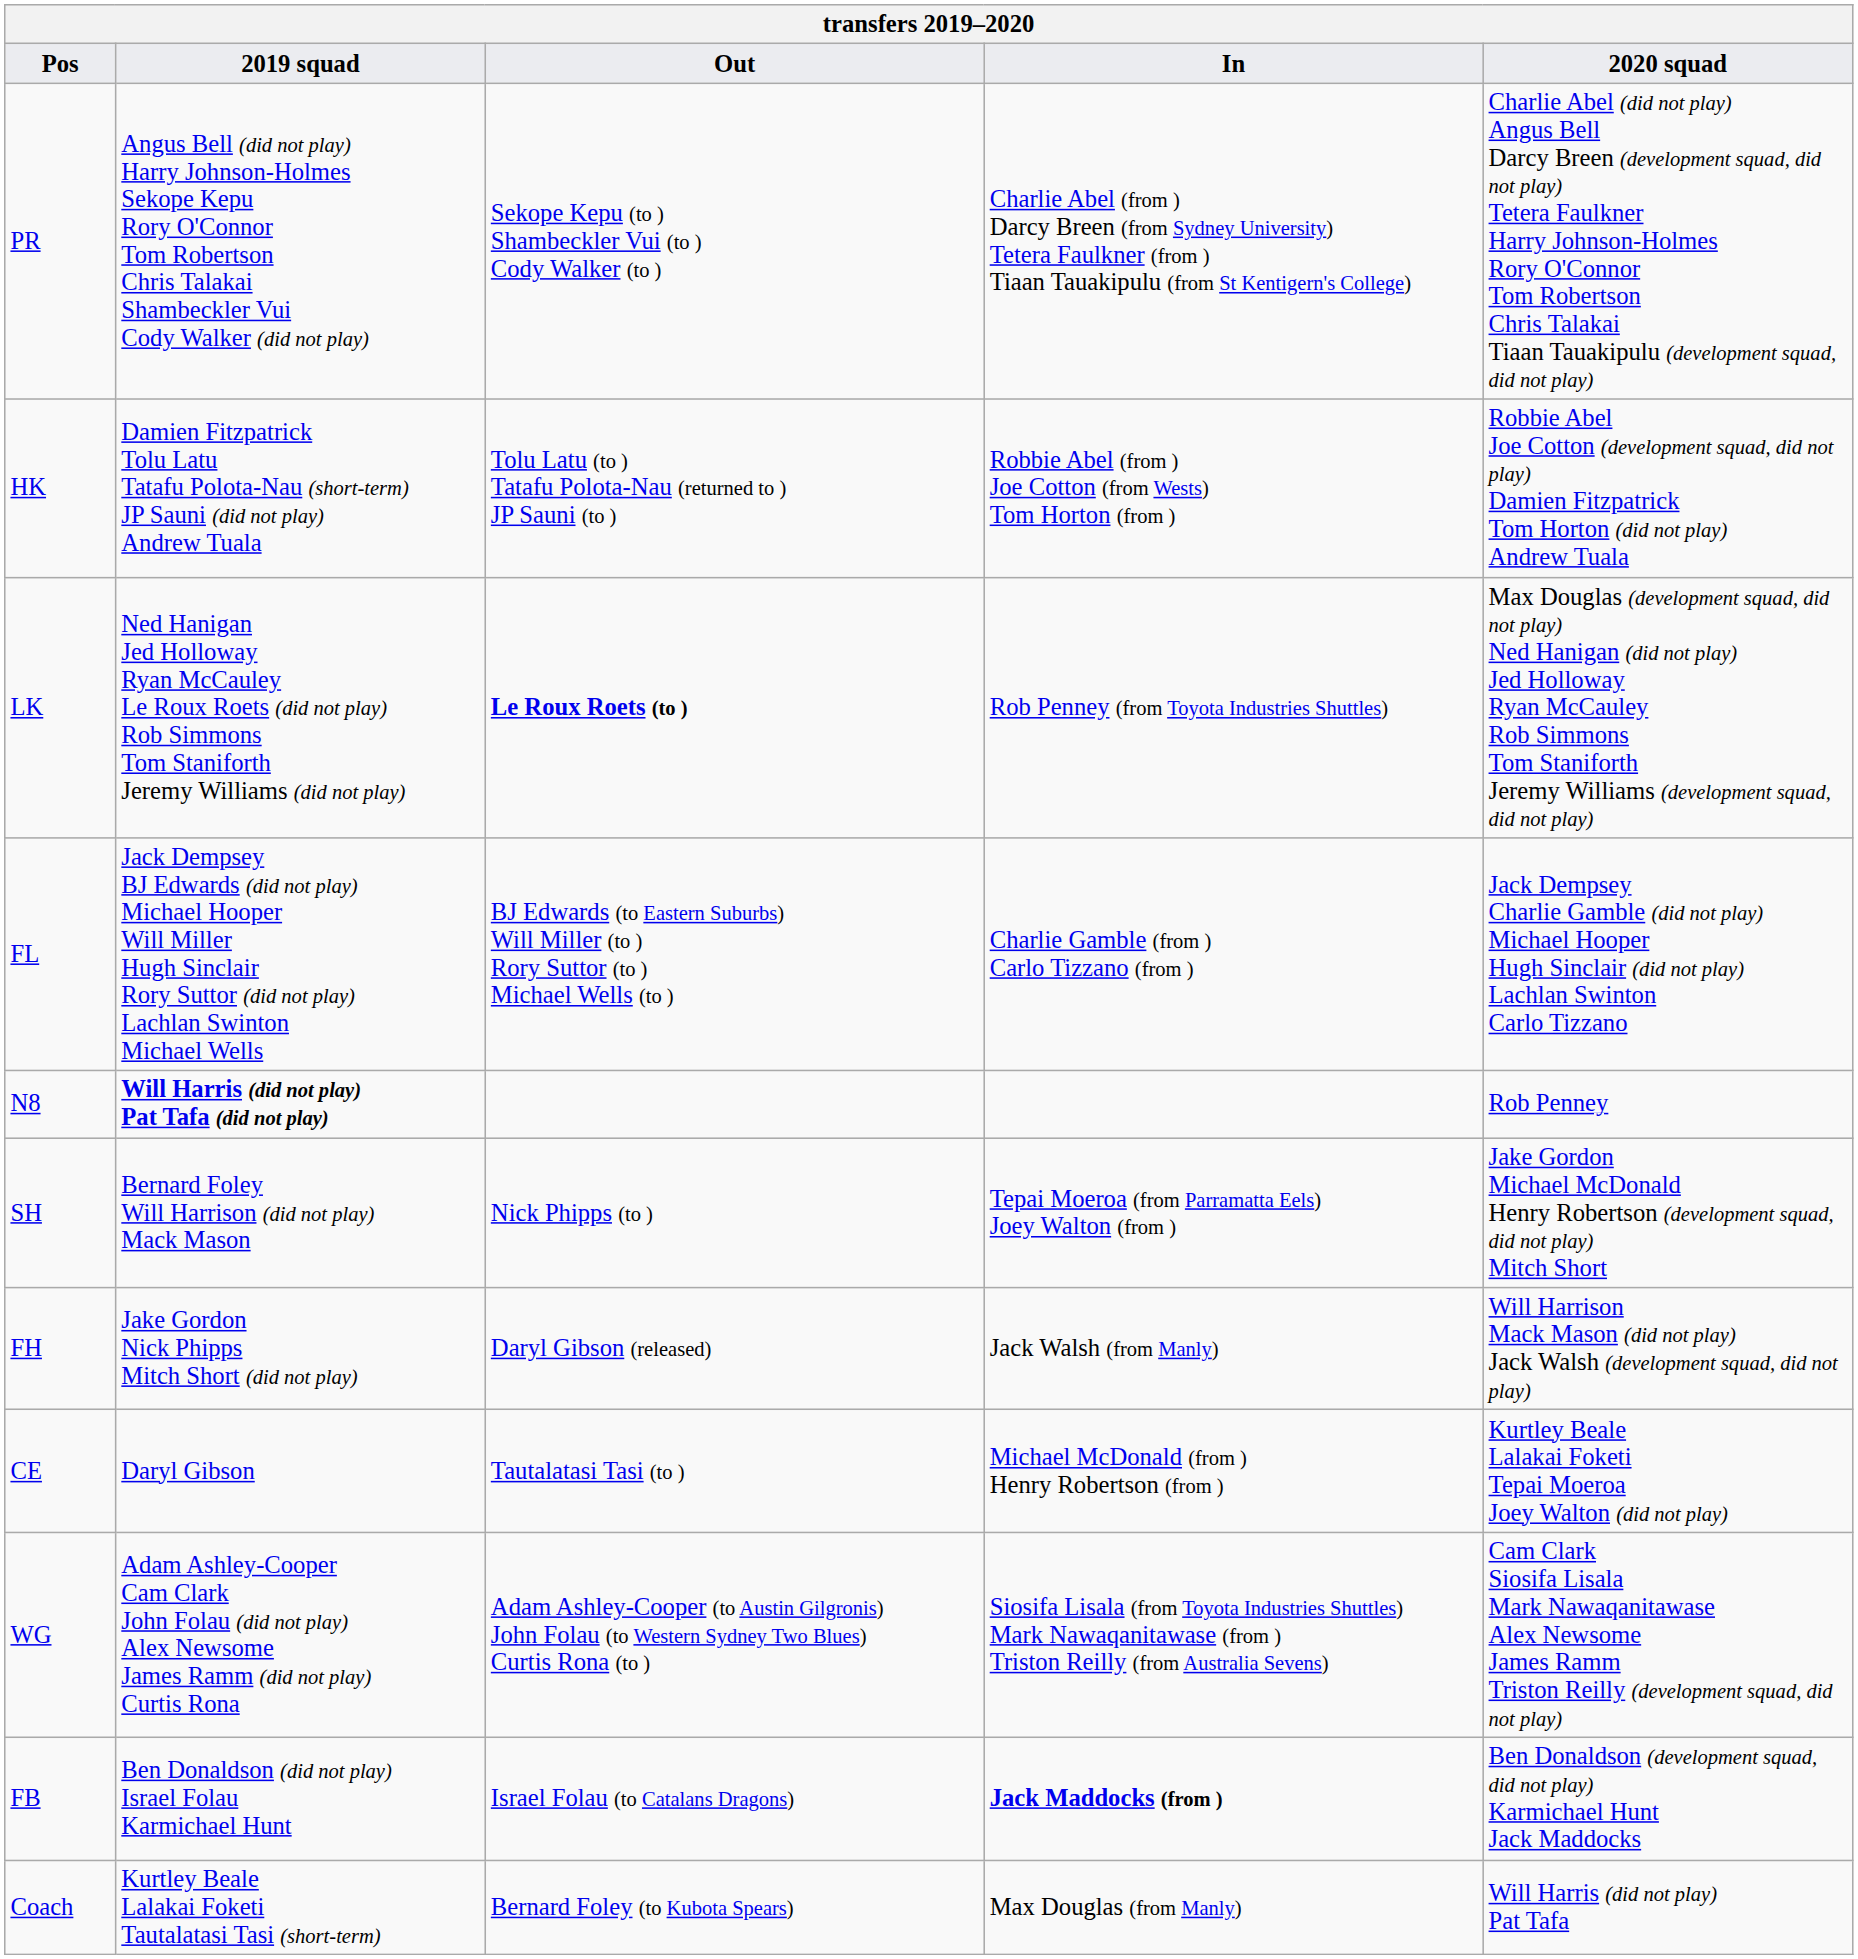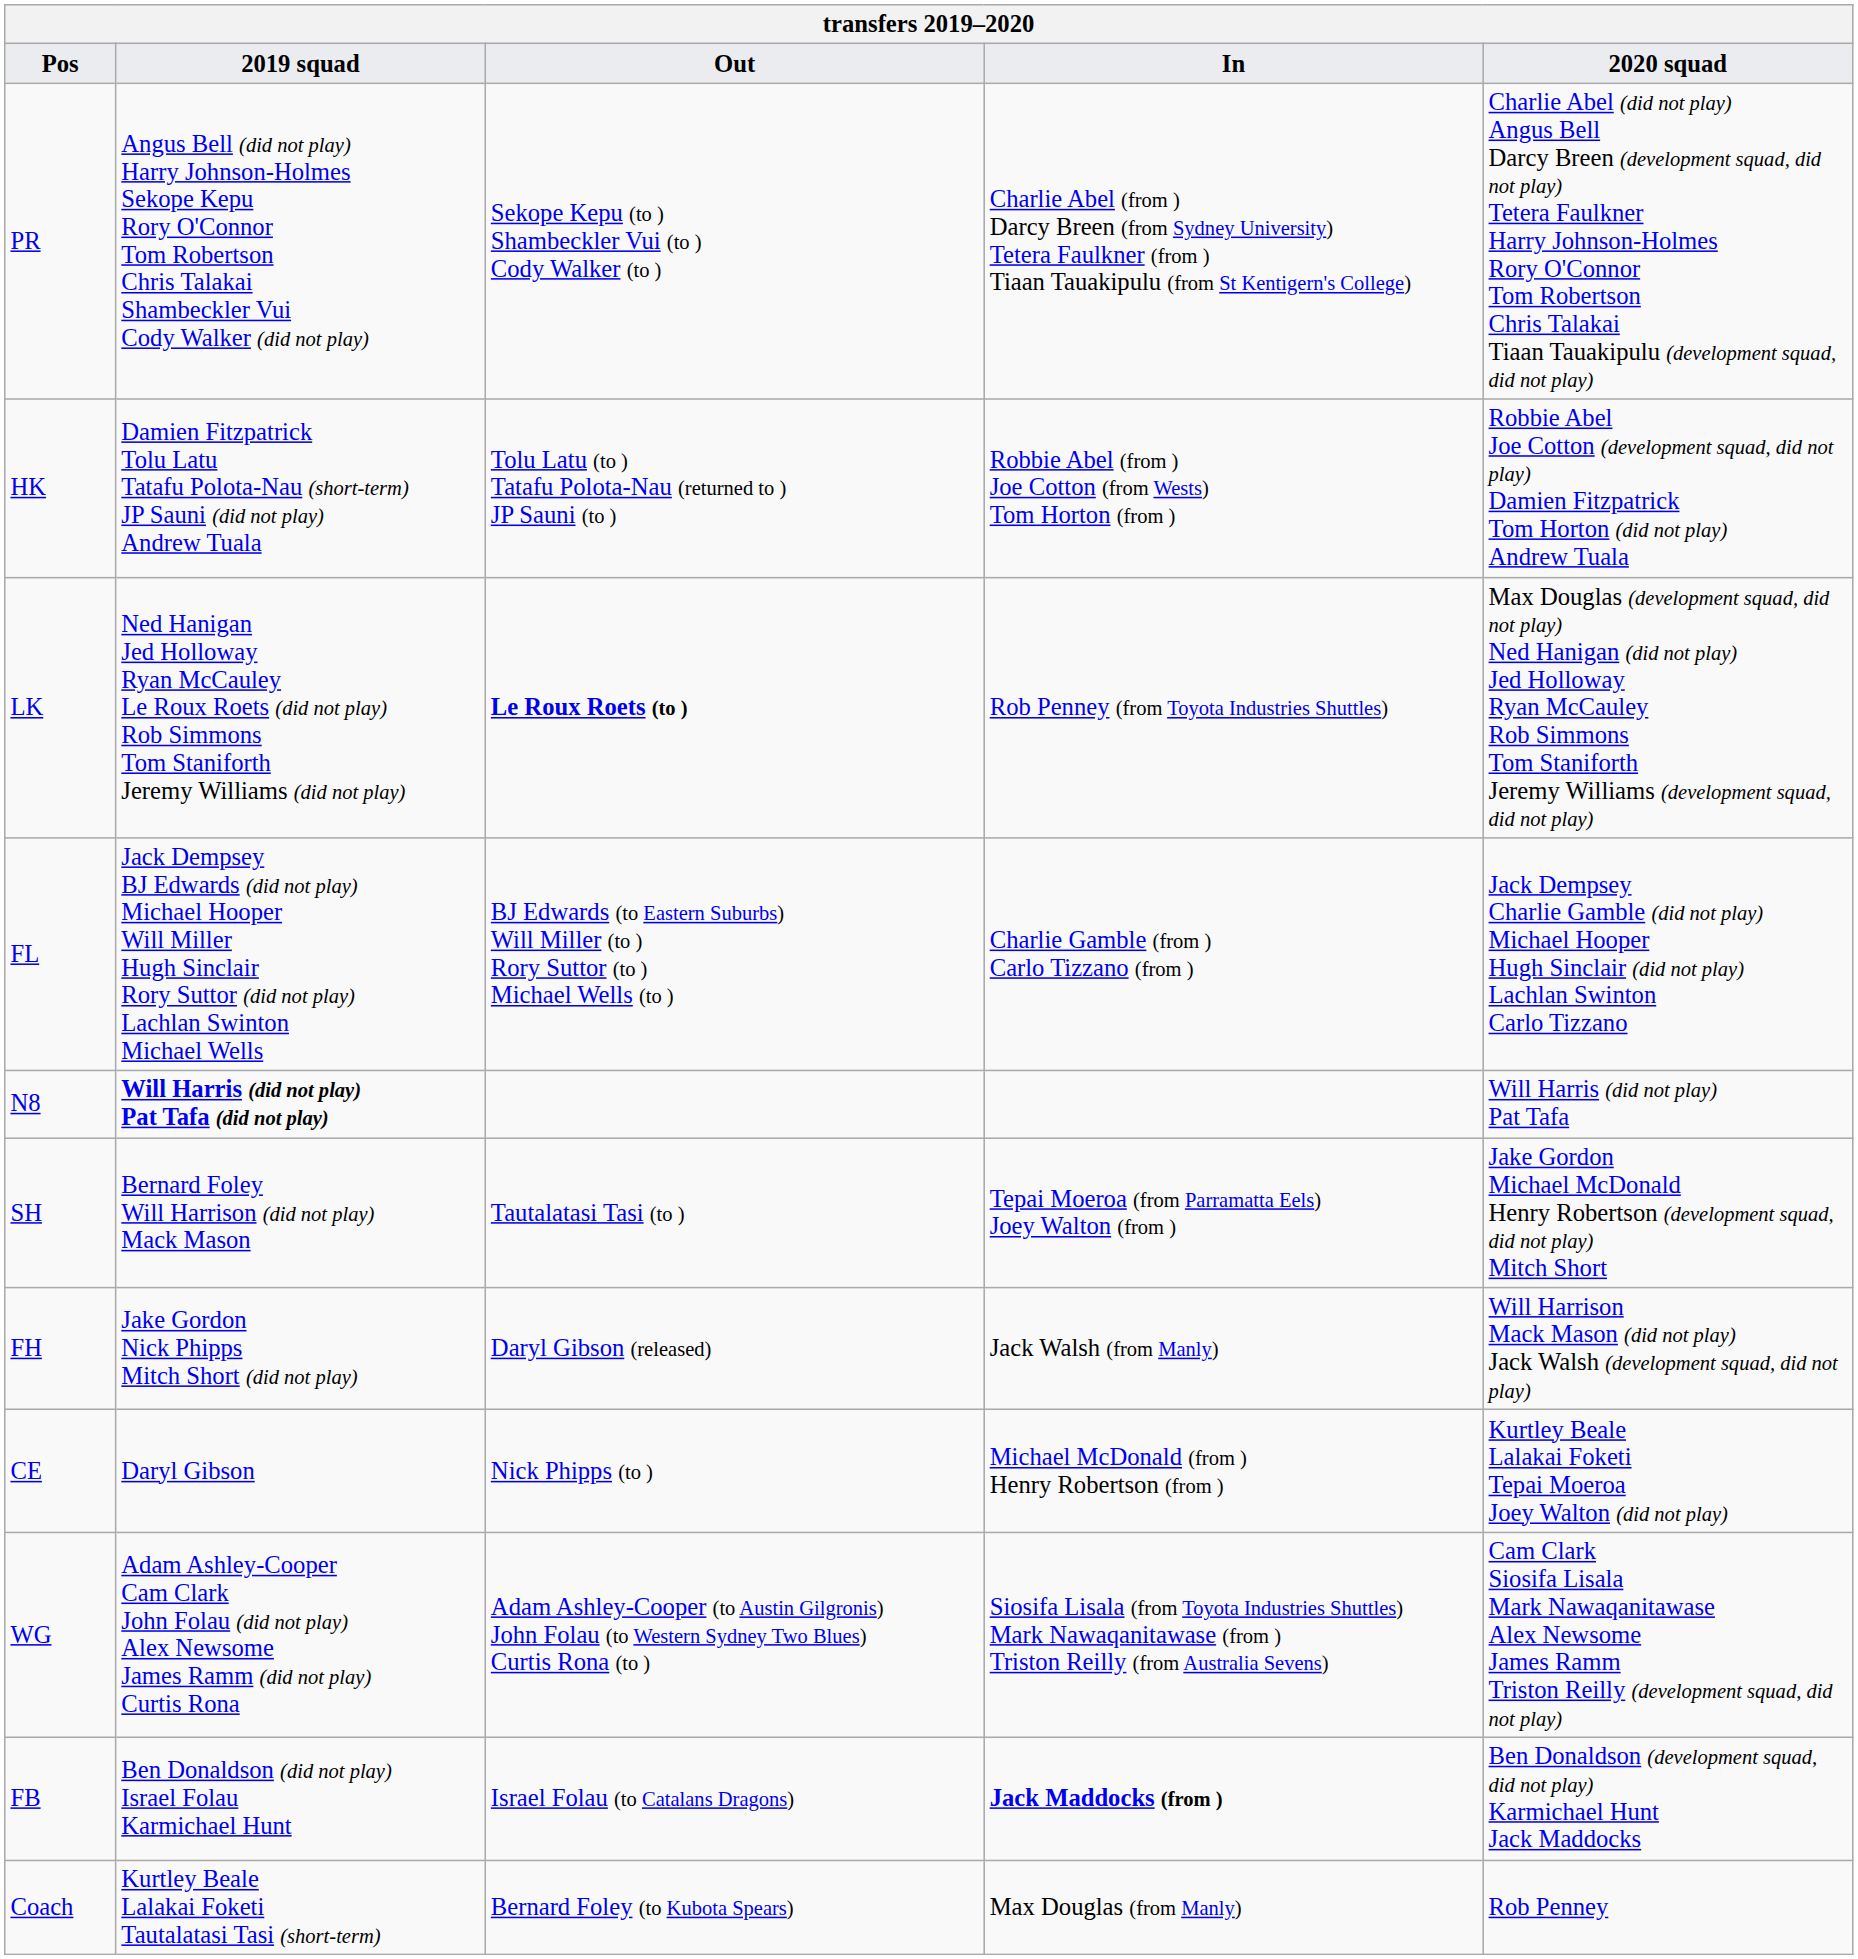N8 | 2020 squad: Rob Penney -> Will Harris (did not play) Pat Tafa
SH | Out: Nick Phipps (to ) -> Tautalatasi Tasi (to )
CE | Out: Tautalatasi Tasi (to ) -> Nick Phipps (to )
Coach | 2020 squad: Will Harris (did not play) Pat Tafa -> Rob Penney
